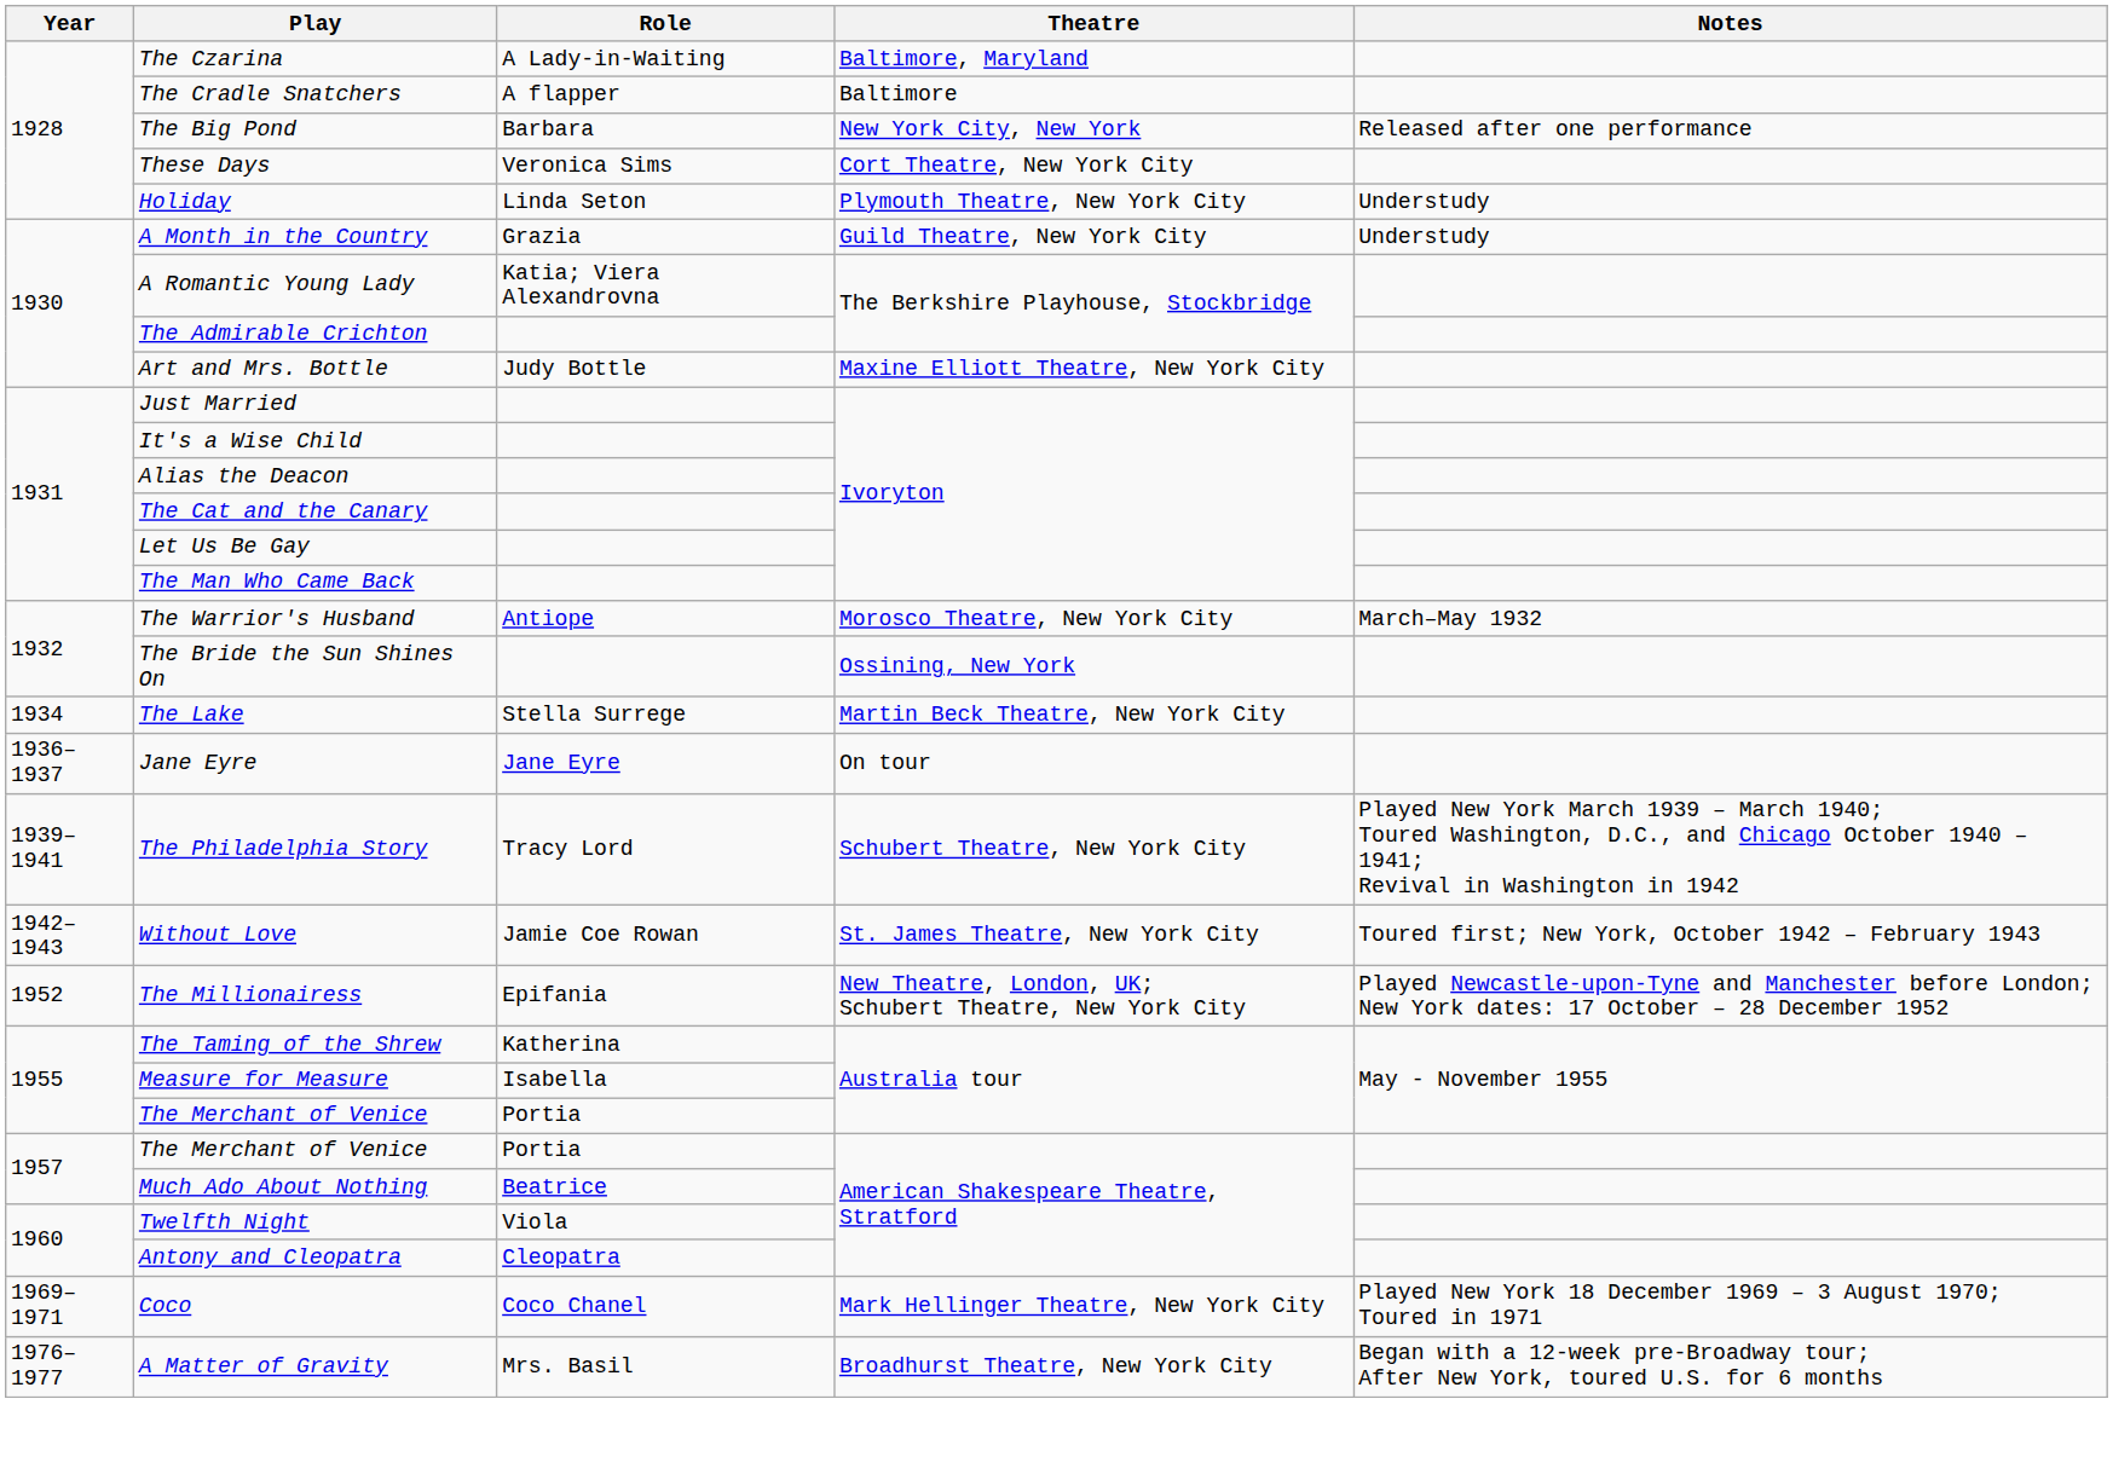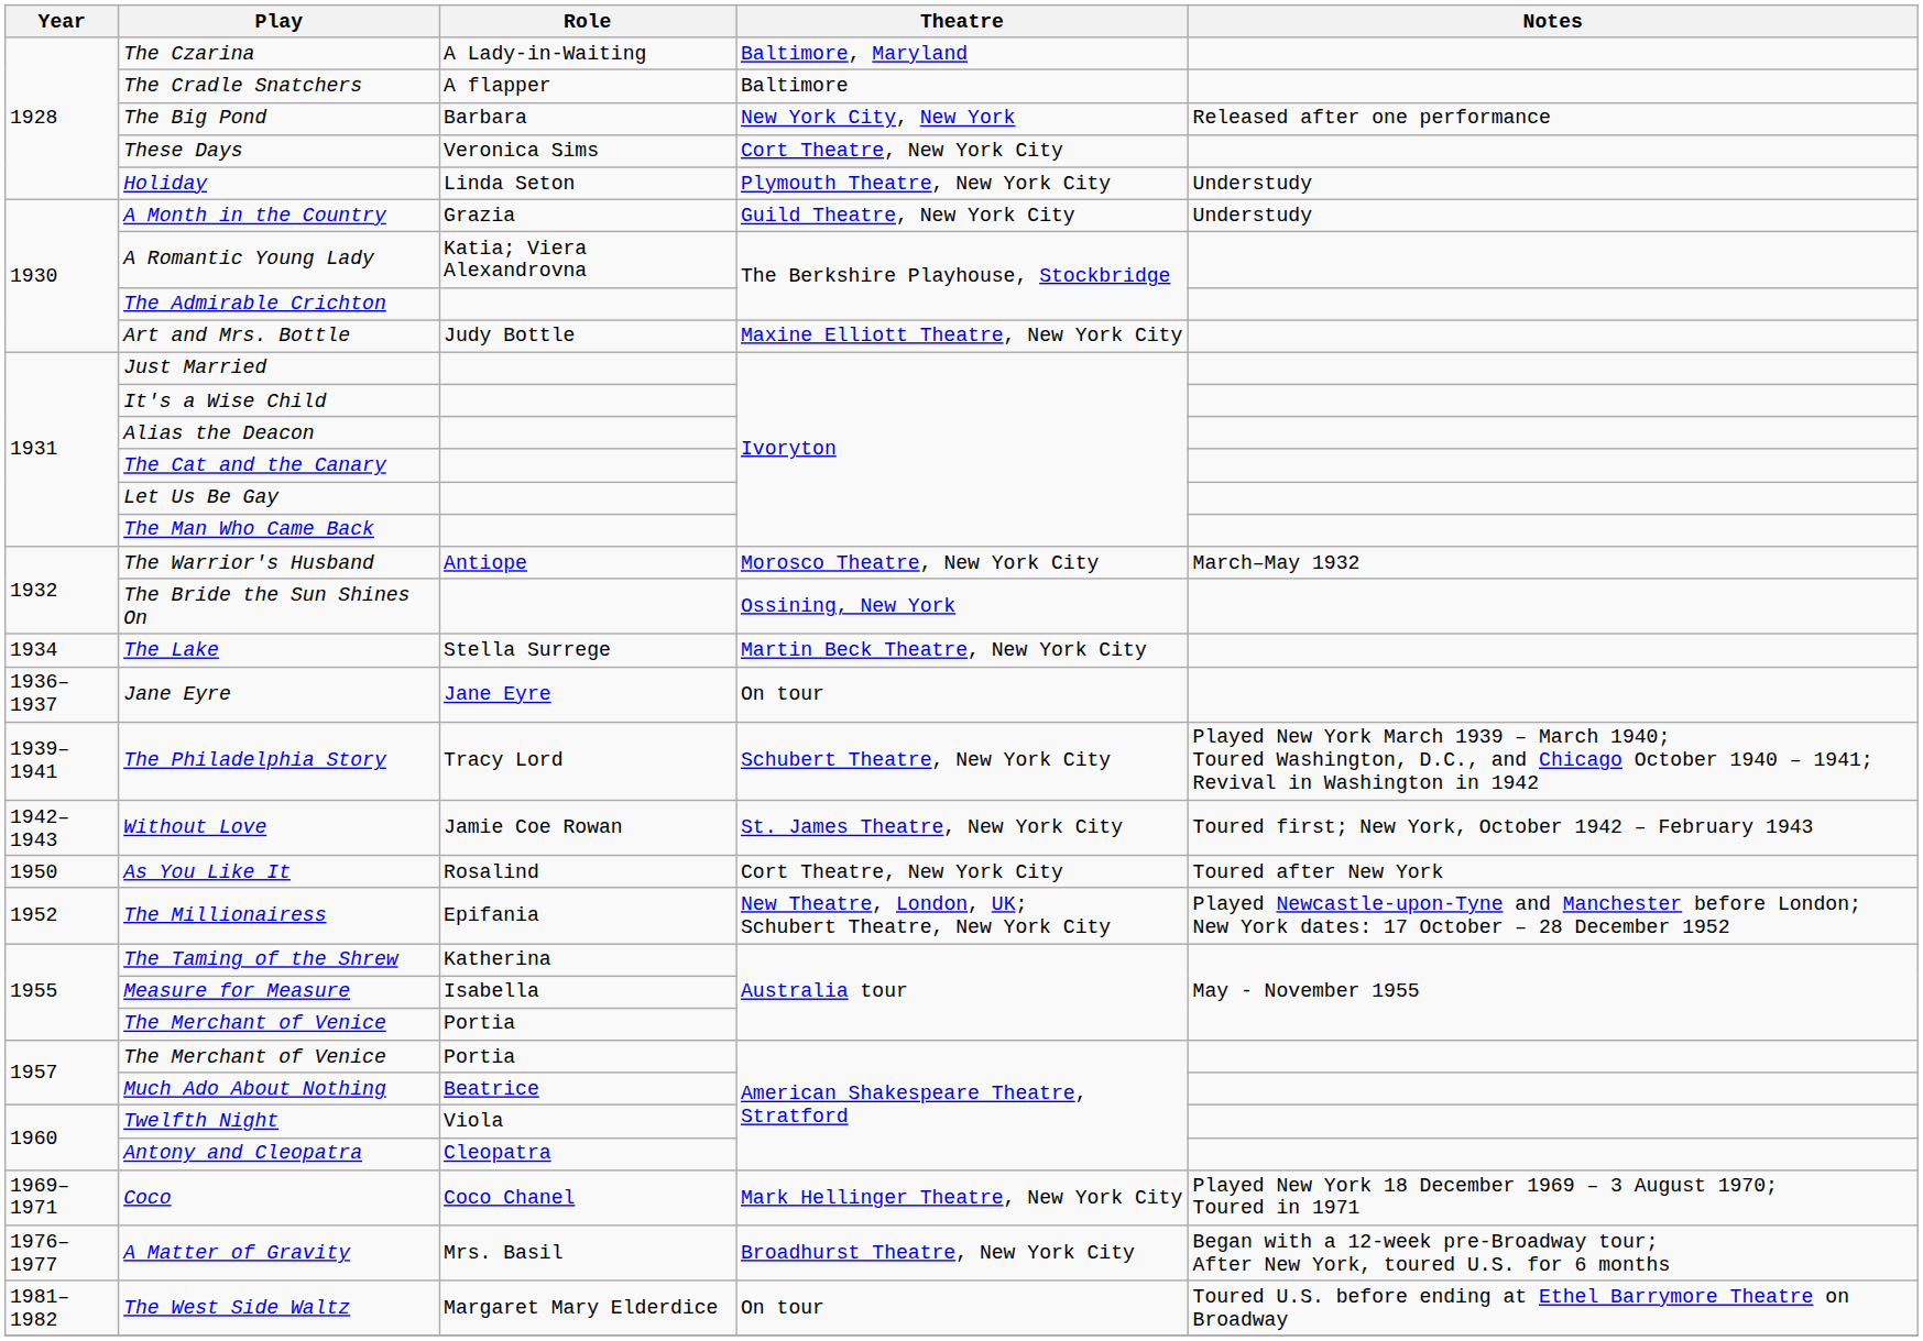+ row: 1950 | As You Like It | Rosalind | Cort Theatre, New York City | Toured after New York
+ row: 1981–1982 | The West Side Waltz | Margaret Mary Elderdice | On tour | Toured U.S. before ending at Ethel Barrymore Theatre on Broadway
